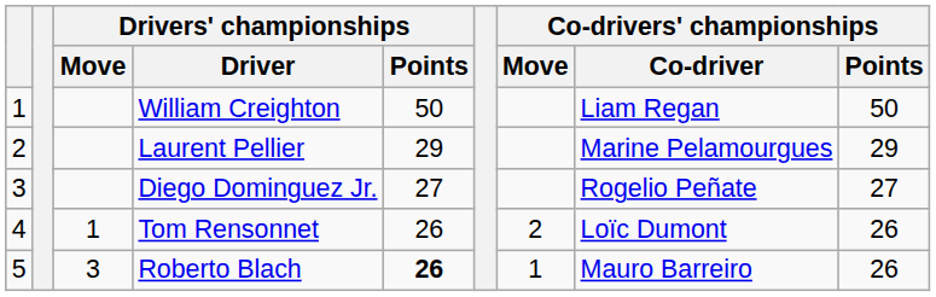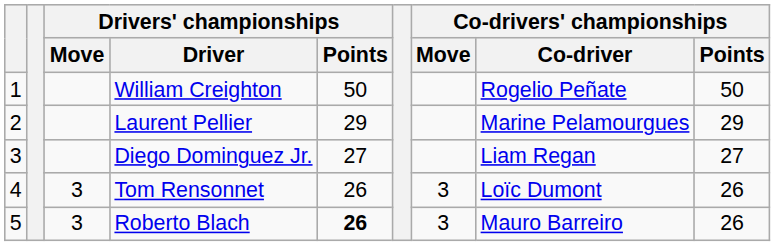William Creighton | Co-drivers' championships / Co-driver: Liam Regan -> Rogelio Peñate
Diego Dominguez Jr. | Co-drivers' championships / Co-driver: Rogelio Peñate -> Liam Regan
Tom Rensonnet | Drivers' championships / Move: 1 -> 3
Tom Rensonnet | Co-drivers' championships / Move: 2 -> 3
Roberto Blach | Co-drivers' championships / Move: 1 -> 3
